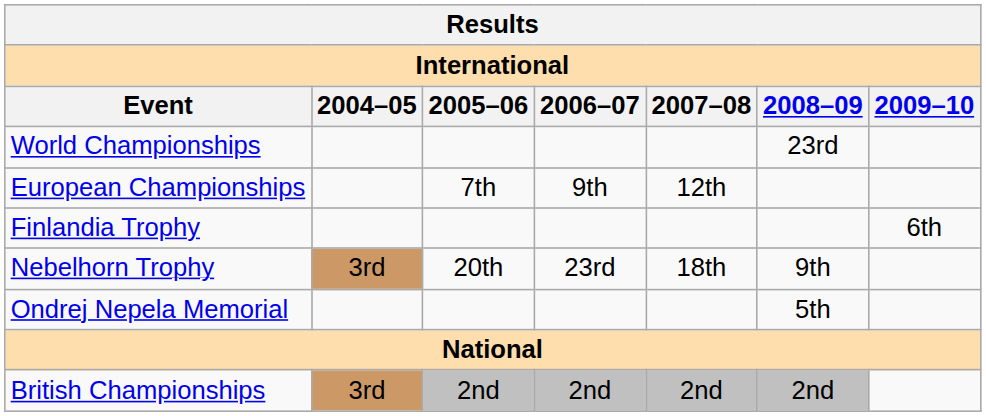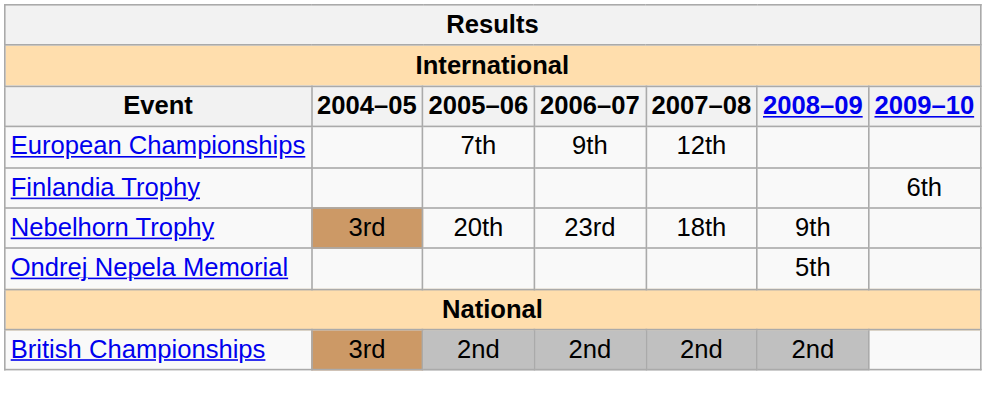- row: World Championships | 23rd
